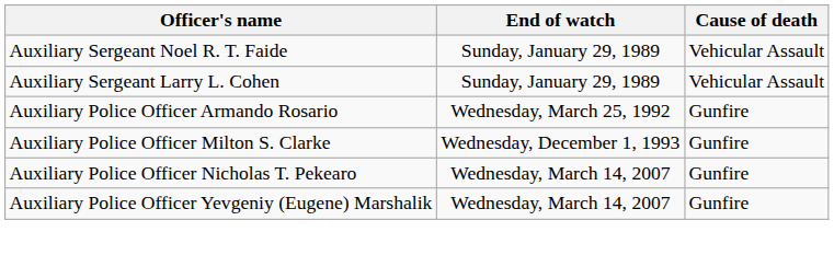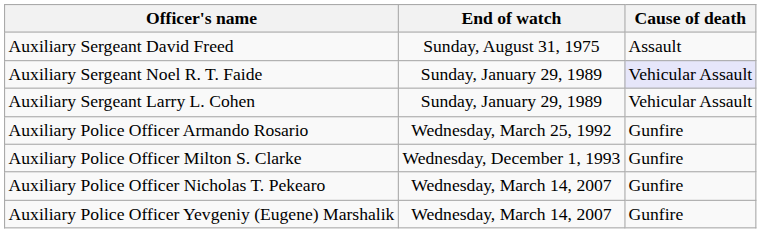+ row: Auxiliary Sergeant David Freed | Sunday, August 31, 1975 | Assault
Auxiliary Sergeant Noel R. T. Faide | Cause of death: no background -> lavender background
